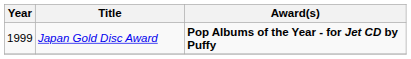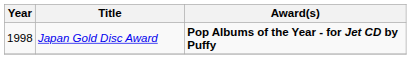Japan Gold Disc Award | Year: 1999 -> 1998
